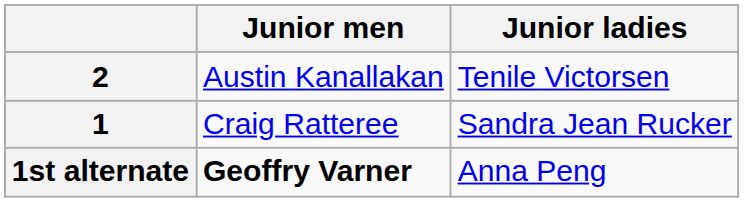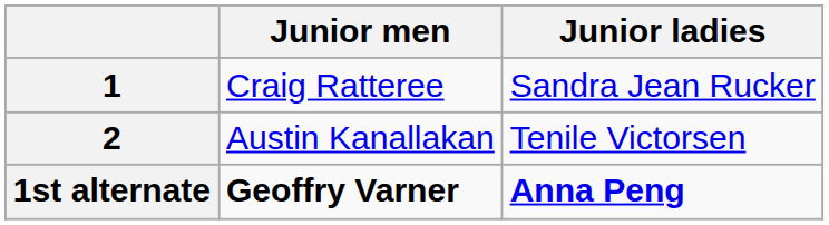rows swapped: 1 <-> 2
1st alternate | Junior ladies: normal -> bold
